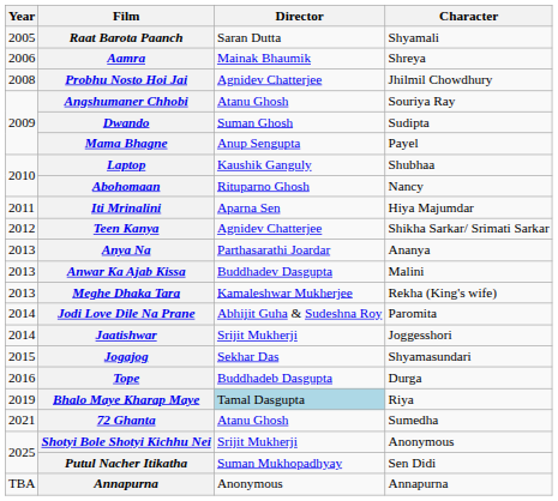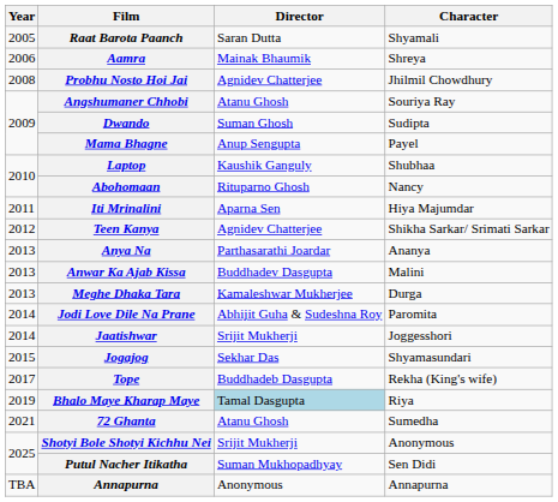Meghe Dhaka Tara | Character: Rekha (King's wife) -> Durga
Tope | Year: 2016 -> 2017
Tope | Character: Durga -> Rekha (King's wife)
